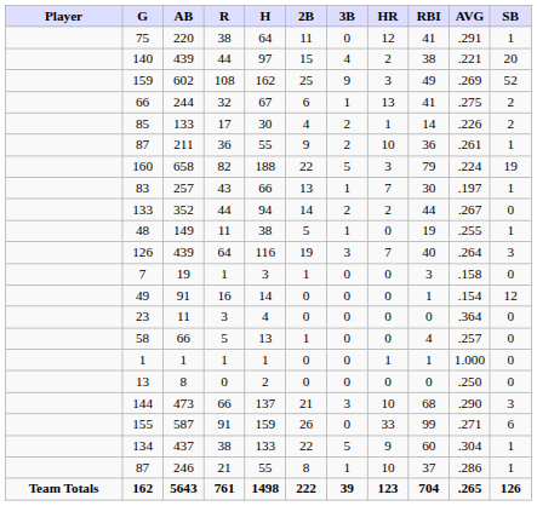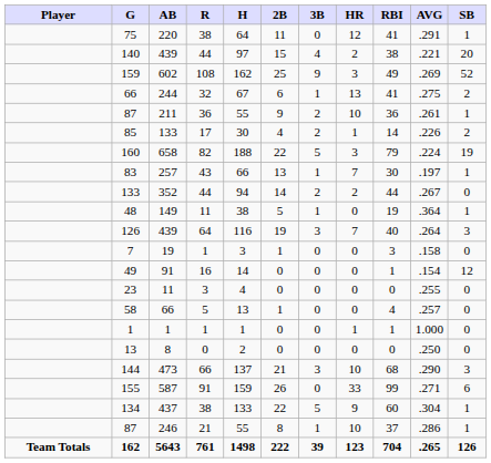rows swapped: 87 / 211 <-> 85
48 | AVG: .255 -> .364
23 | AVG: .364 -> .255
